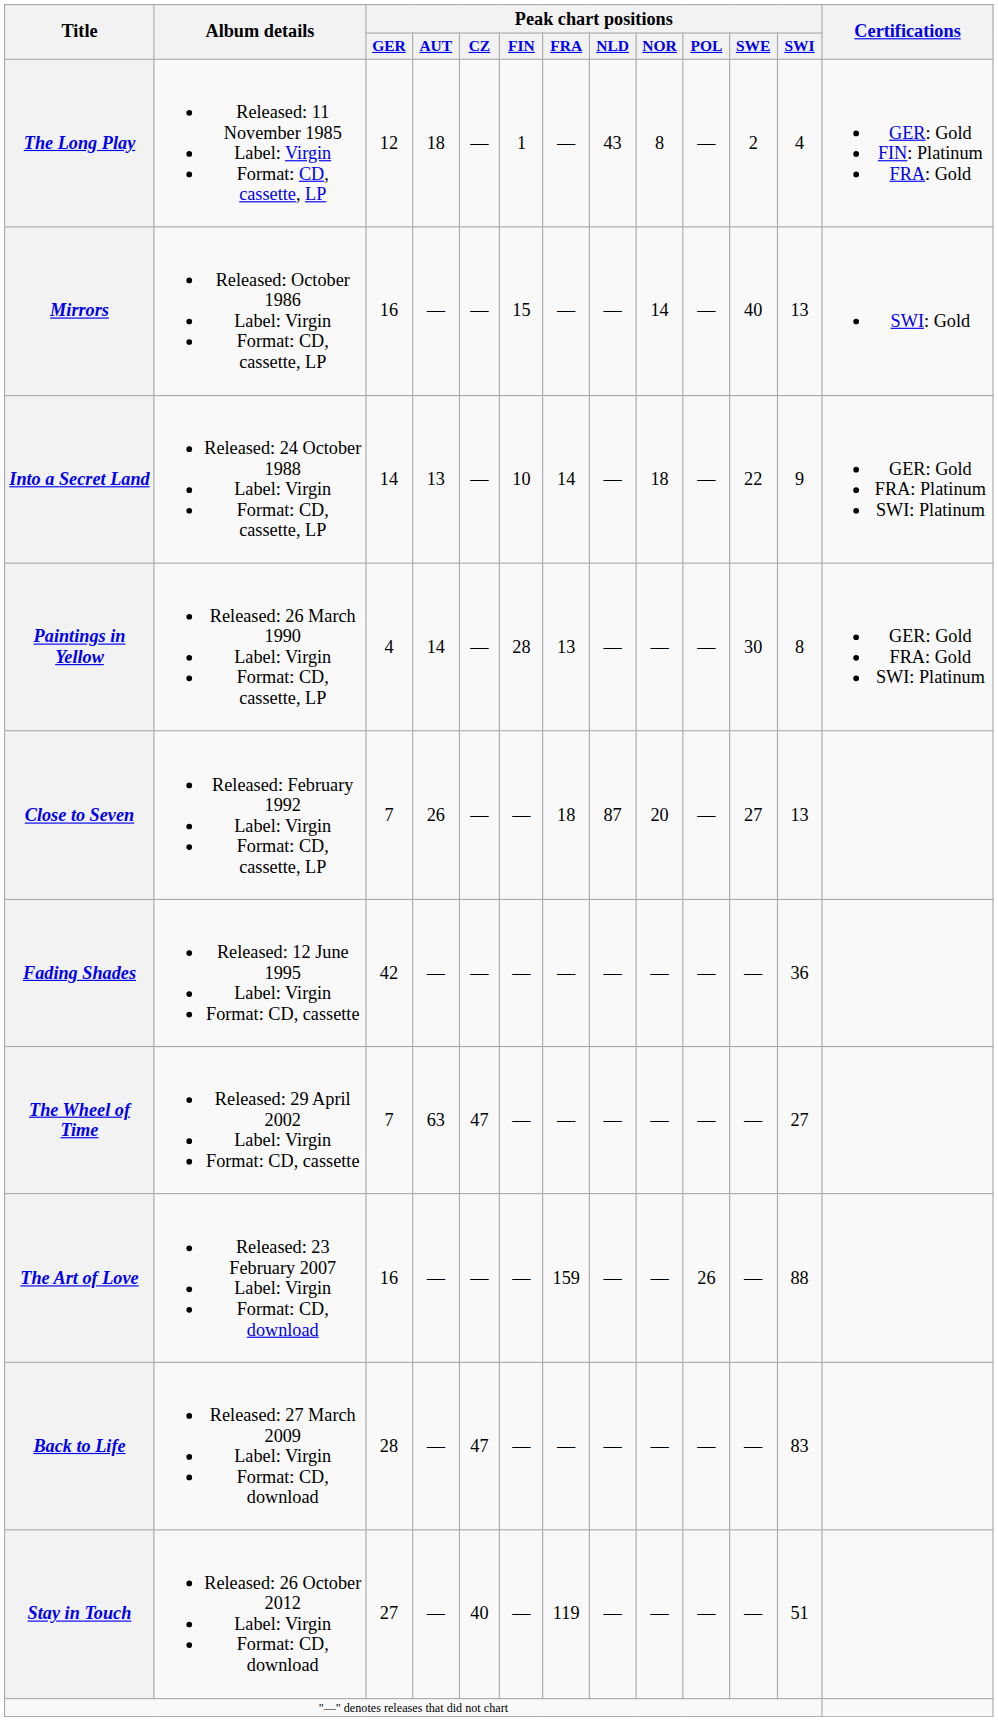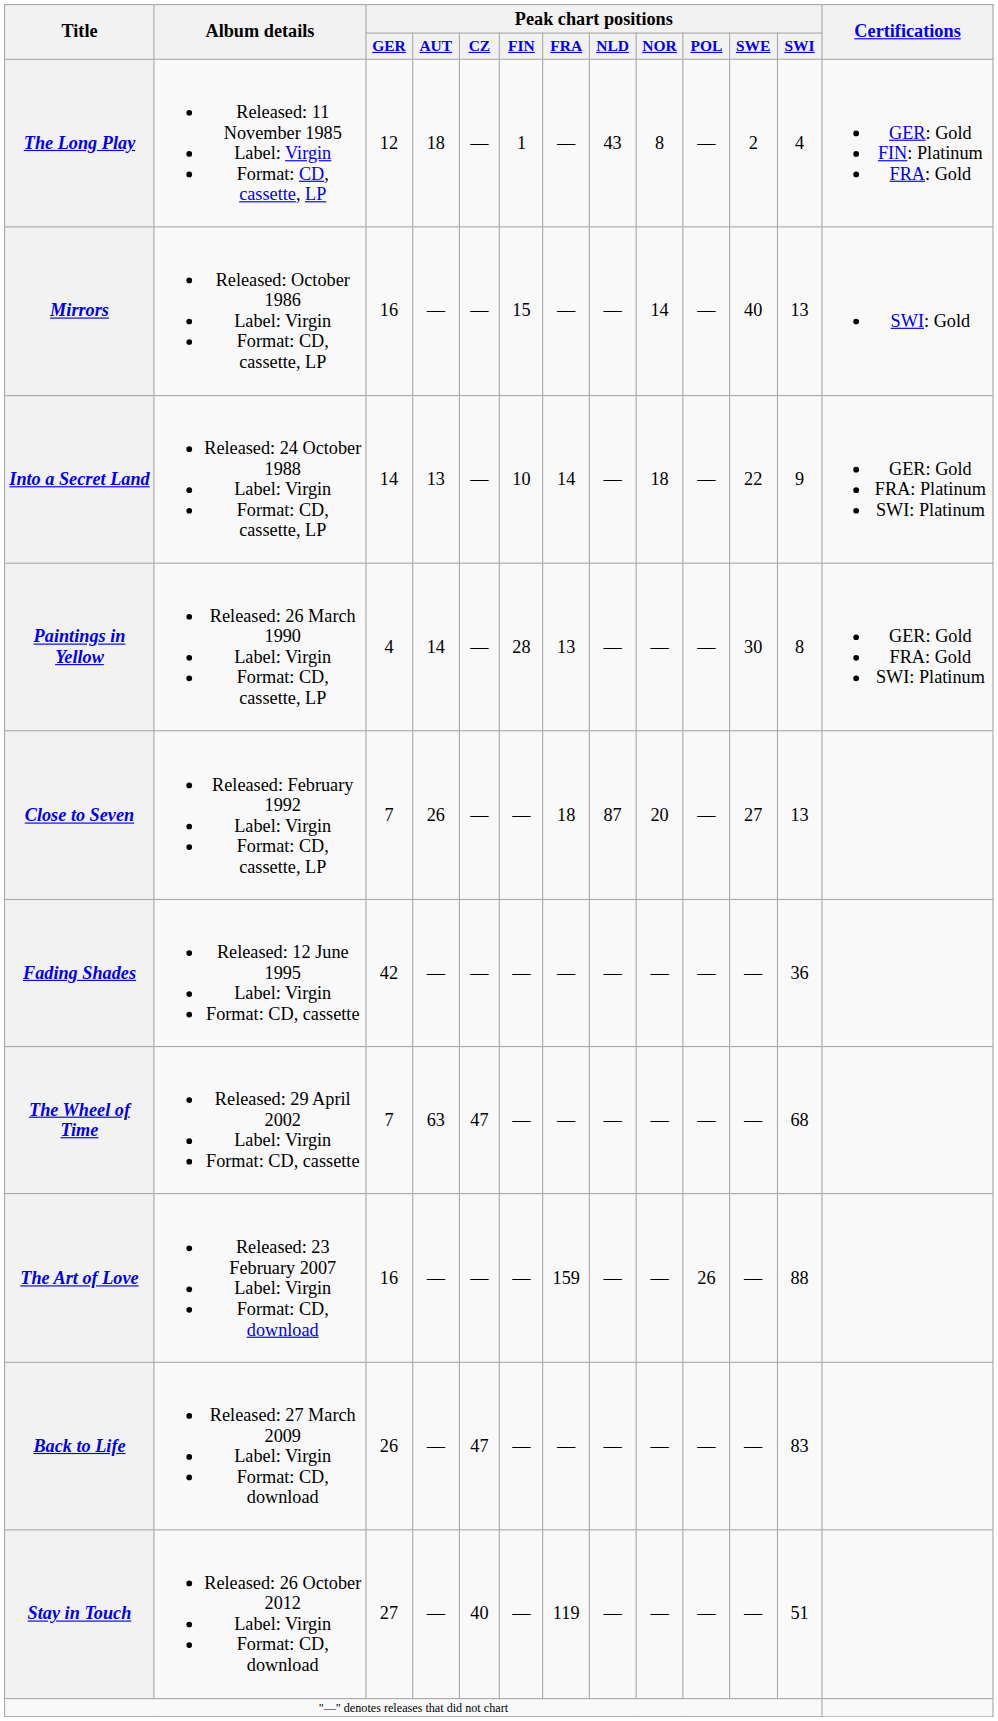The Wheel of Time | Peak chart positions / SWI: 27 -> 68
Back to Life | Peak chart positions / GER: 28 -> 26
